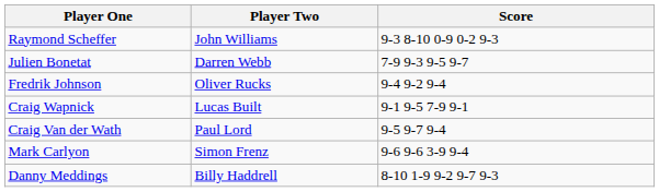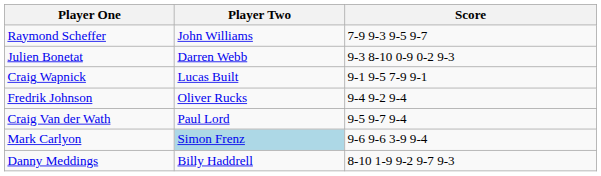Raymond Scheffer | Score: 9-3 8-10 0-9 0-2 9-3 -> 7-9 9-3 9-5 9-7
Julien Bonetat | Score: 7-9 9-3 9-5 9-7 -> 9-3 8-10 0-9 0-2 9-3
rows swapped: Fredrik Johnson <-> Craig Wapnick
Mark Carlyon | Player Two: no background -> lightblue background
